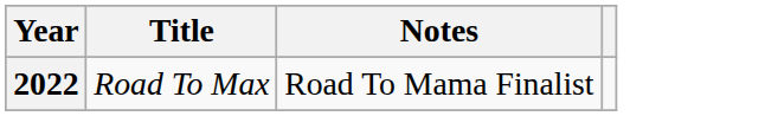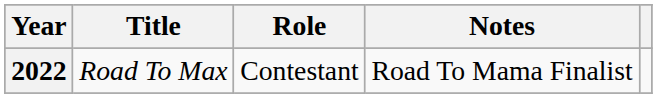+ column: Role | Contestant
